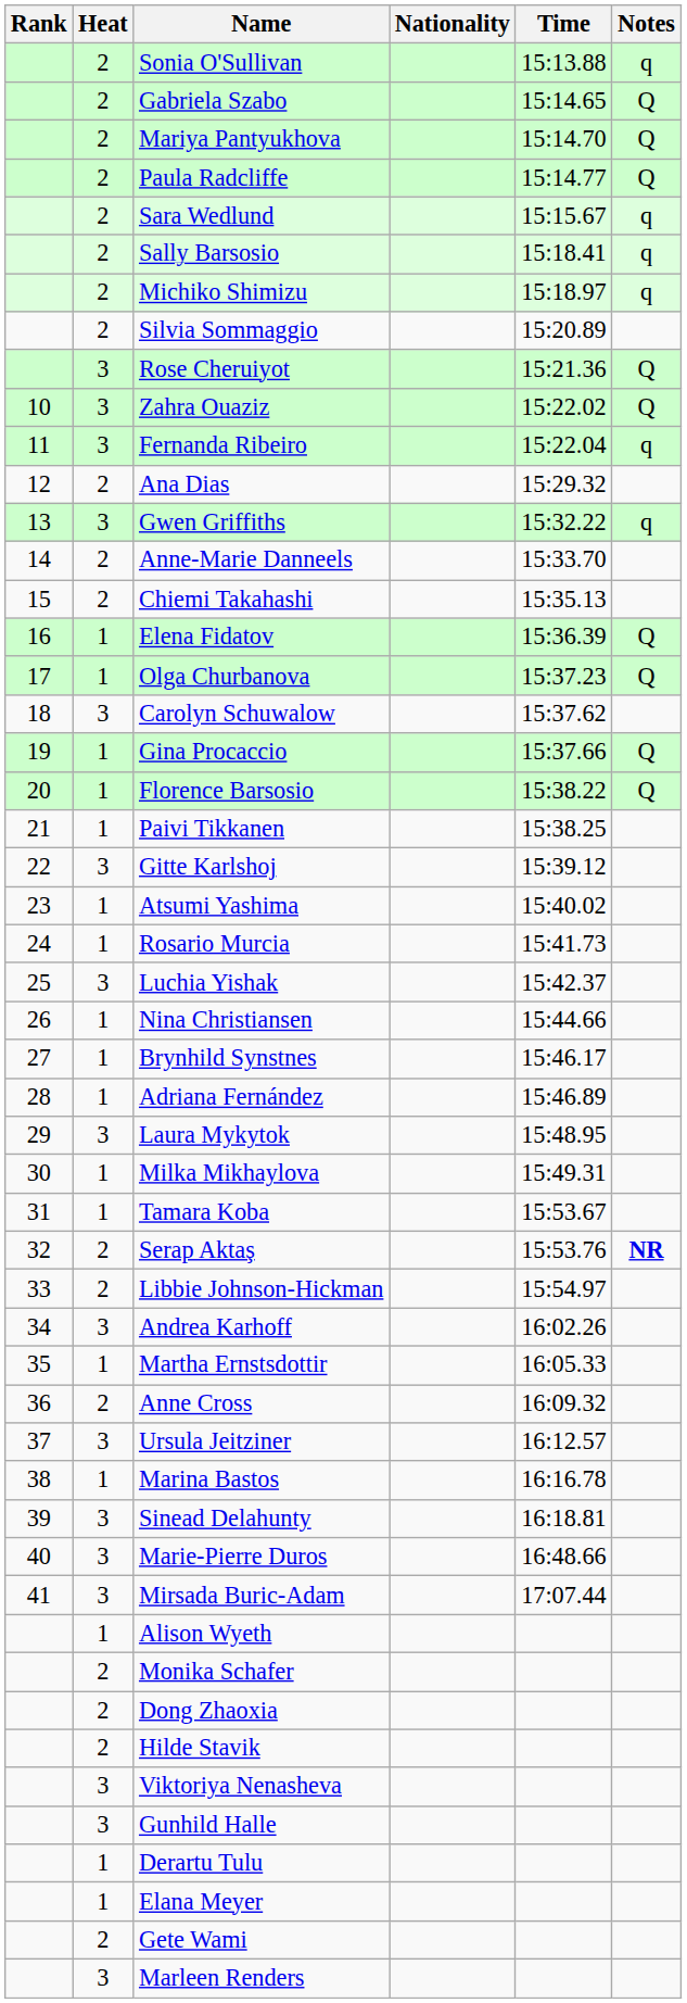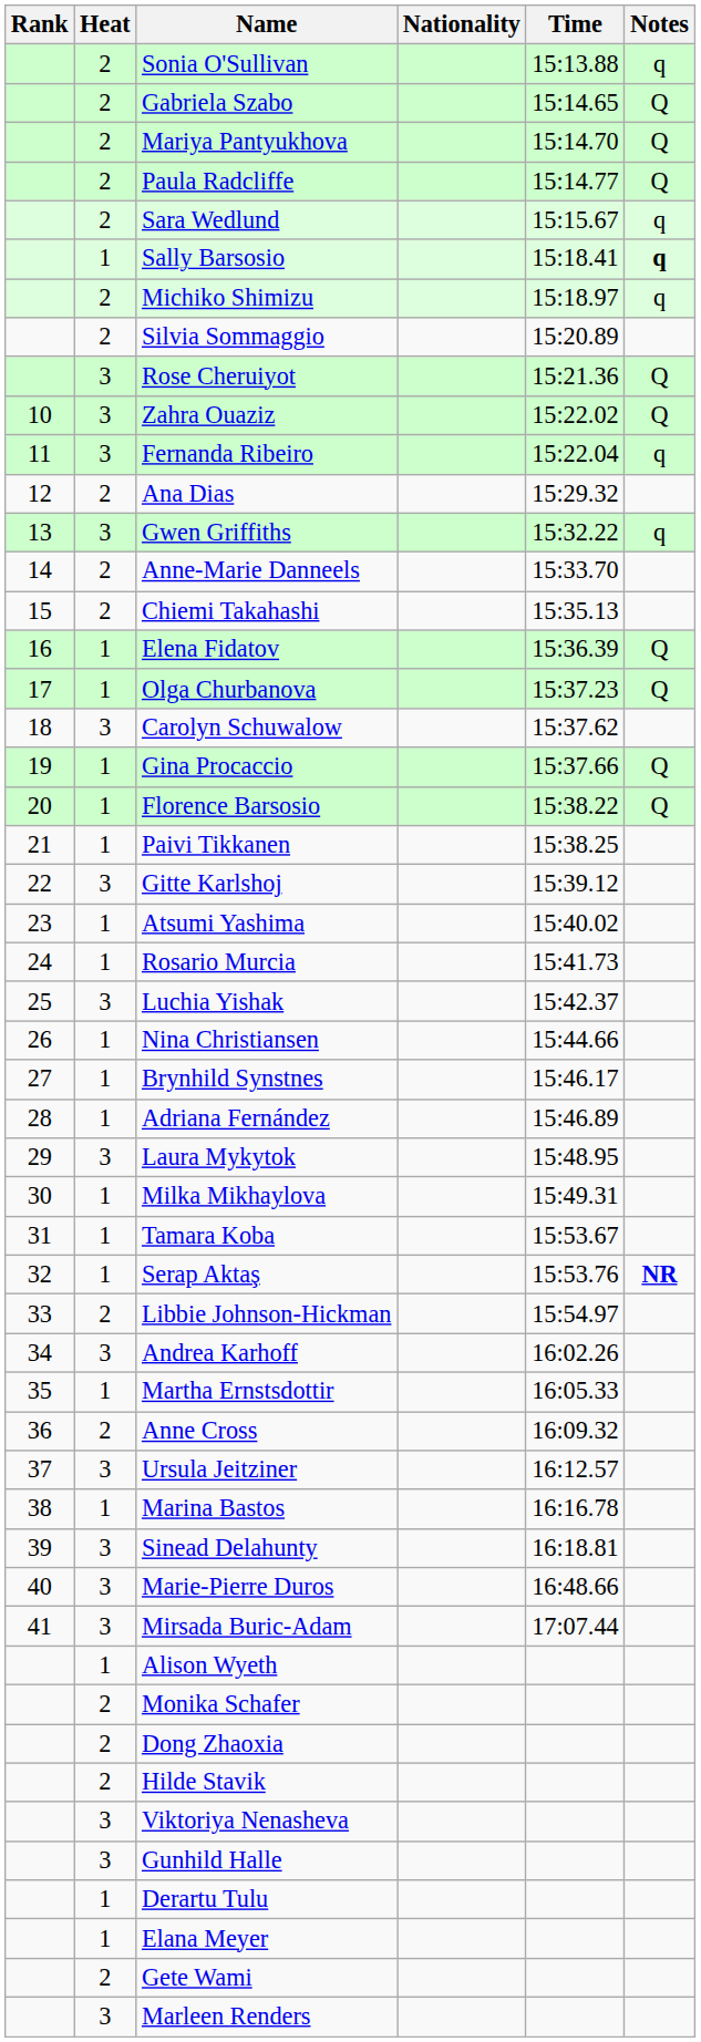Sally Barsosio | Heat: 2 -> 1
Sally Barsosio | Notes: normal -> bold
Serap Aktaş | Heat: 2 -> 1
